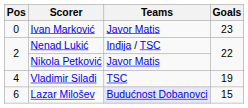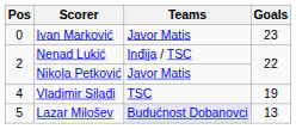Lazar Milošev | Pos: 6 -> 5
Lazar Milošev | Goals: 15 -> 13
